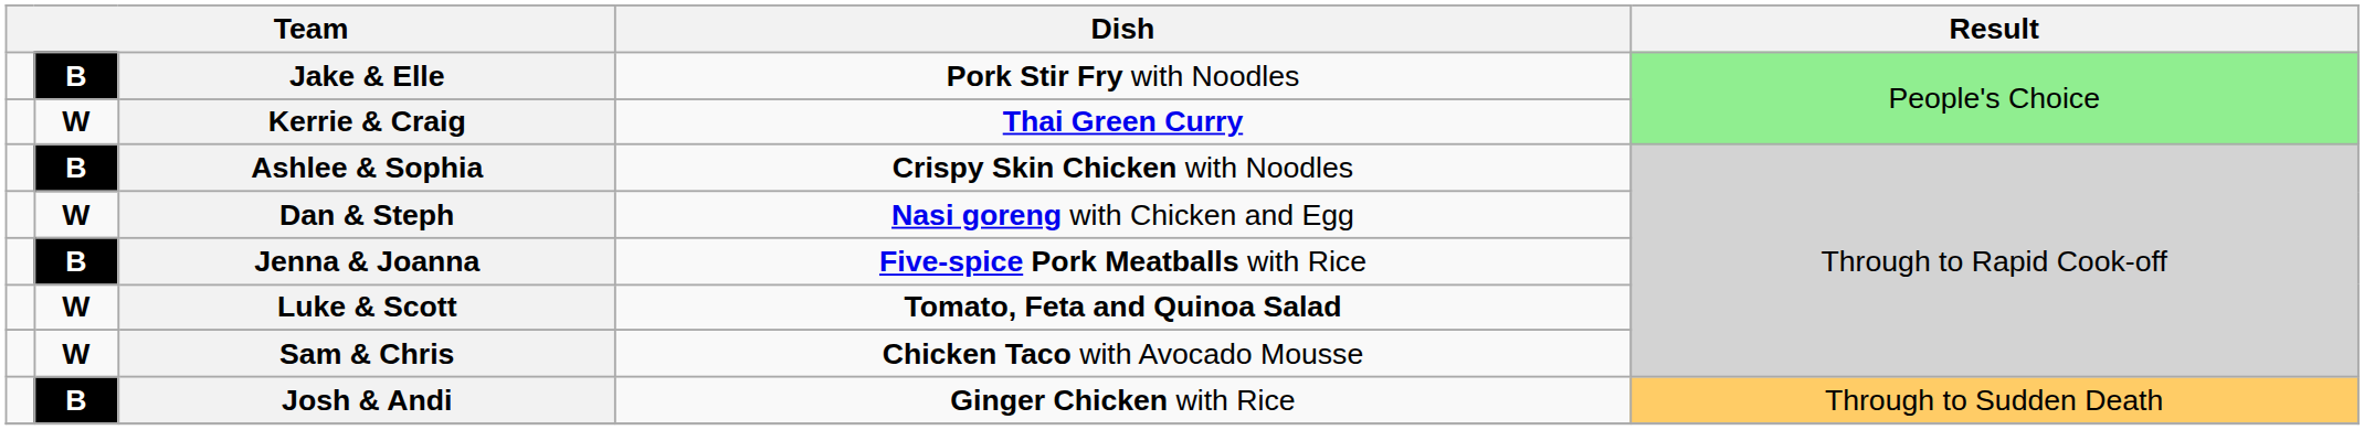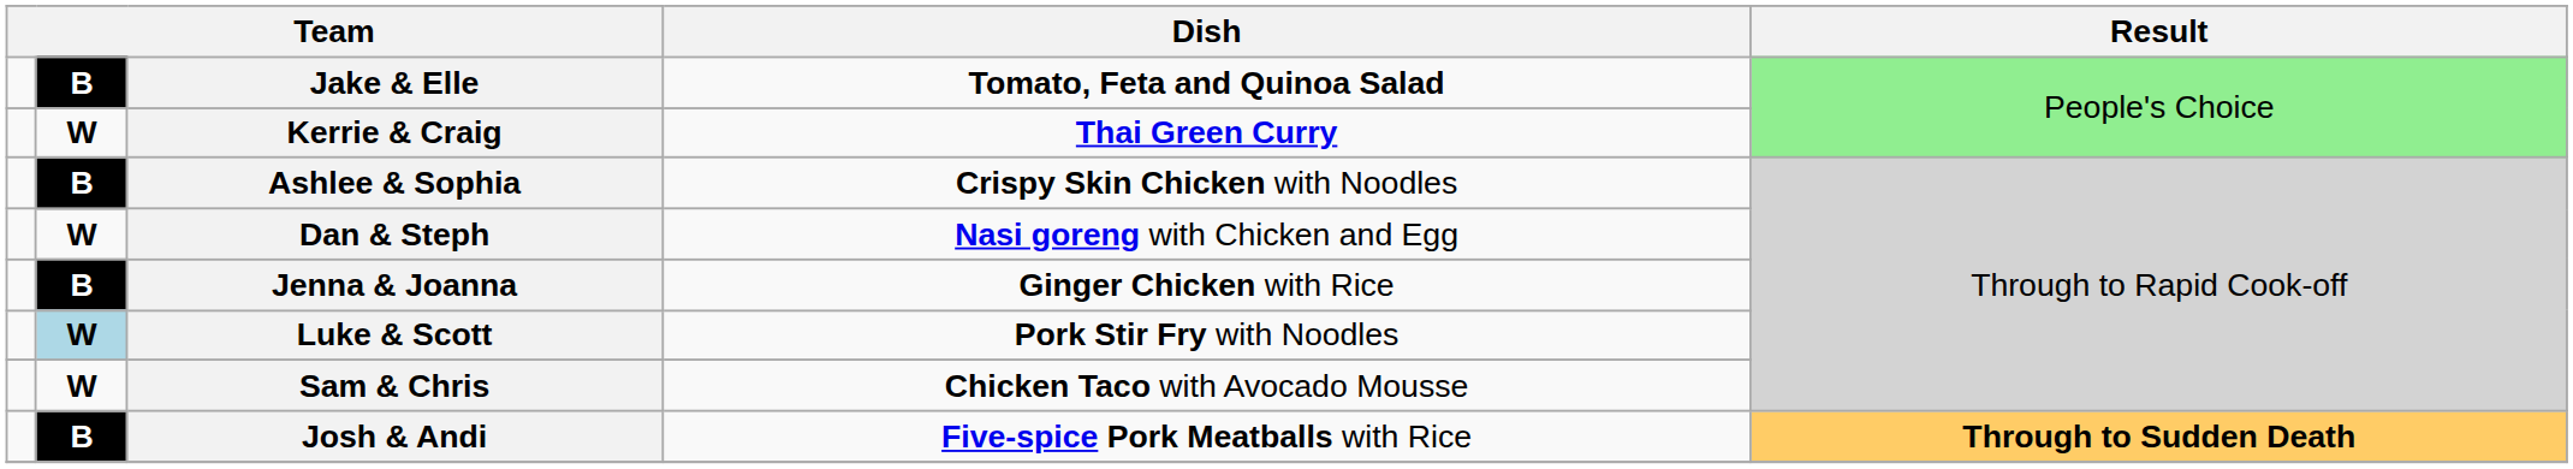Jake & Elle | Dish: Pork Stir Fry with Noodles -> Tomato, Feta and Quinoa Salad
Jenna & Joanna | Dish: Five-spice Pork Meatballs with Rice -> Ginger Chicken with Rice
Luke & Scott | column 2: no background -> lightblue background
Luke & Scott | Dish: Tomato, Feta and Quinoa Salad -> Pork Stir Fry with Noodles
Josh & Andi | Dish: Ginger Chicken with Rice -> Five-spice Pork Meatballs with Rice
Josh & Andi | Result: normal -> bold
